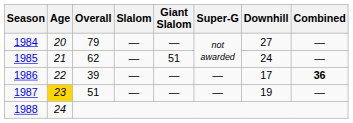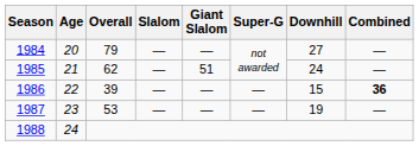1986 | Downhill: 17 -> 15
1987 | Age: gold background -> no background
1987 | Overall: 51 -> 53
